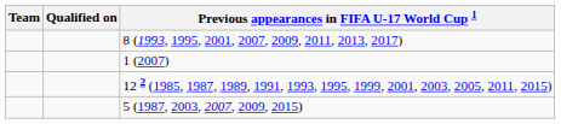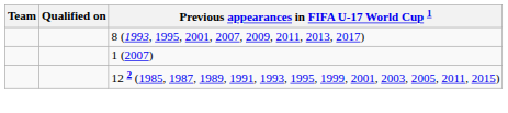- row: 5 (1987, 2003, 2007, 2009, 2015)
